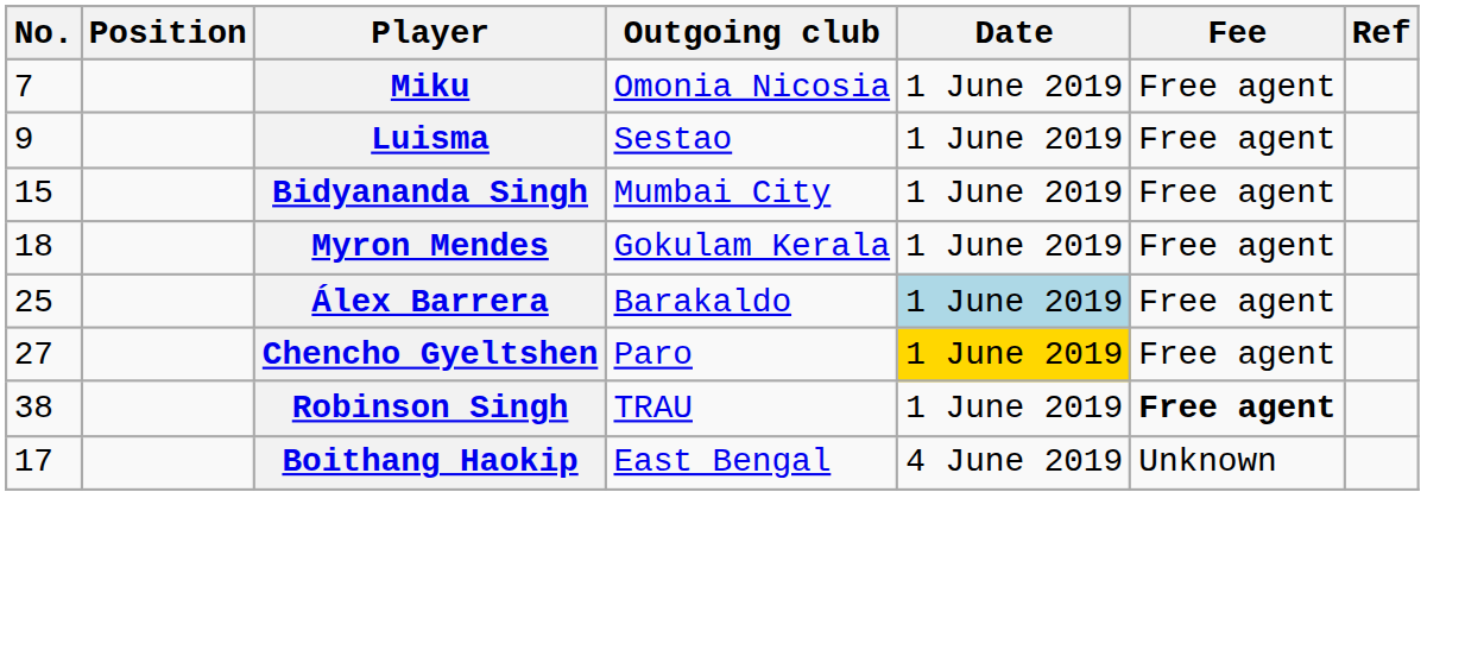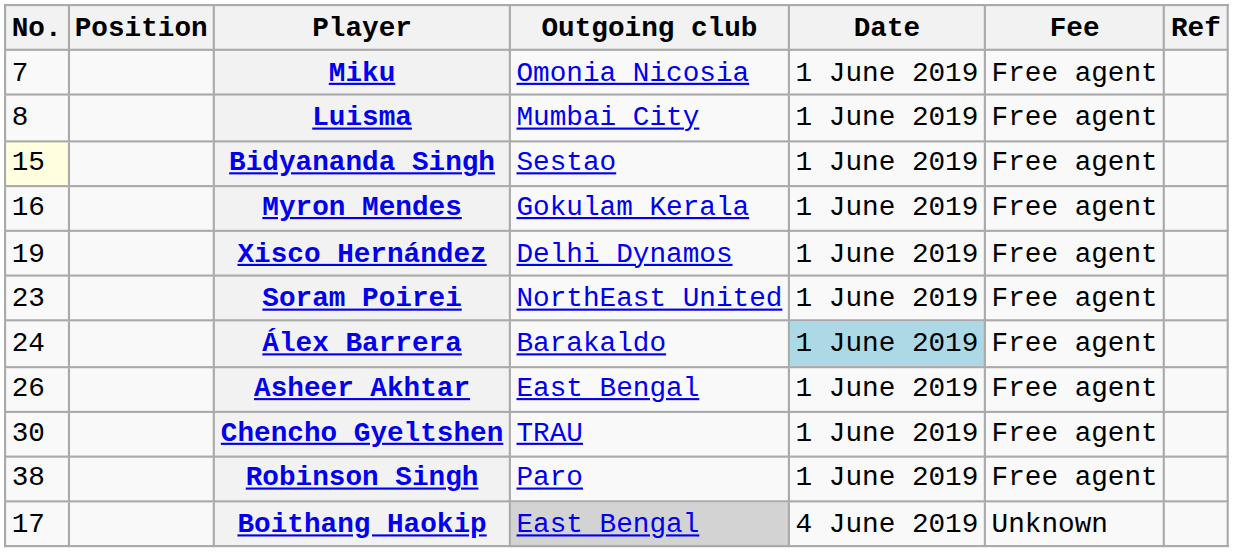Luisma | No.: 9 -> 8
Luisma | Outgoing club: Sestao -> Mumbai City
Bidyananda Singh | No.: no background -> lightyellow background
Bidyananda Singh | Outgoing club: Mumbai City -> Sestao
Myron Mendes | No.: 18 -> 16
+ row: 19 | Xisco Hernández | Delhi Dynamos | 1 June 2019 | Free agent
+ row: 23 | Soram Poirei | NorthEast United | 1 June 2019 | Free agent
Álex Barrera | No.: 25 -> 24
+ row: 26 | Asheer Akhtar | East Bengal | 1 June 2019 | Free agent
Chencho Gyeltshen | No.: 27 -> 30
Chencho Gyeltshen | Outgoing club: Paro -> TRAU
Chencho Gyeltshen | Date: gold background -> no background
Robinson Singh | Outgoing club: TRAU -> Paro
Robinson Singh | Fee: bold -> normal
Boithang Haokip | Outgoing club: no background -> lightgrey background
